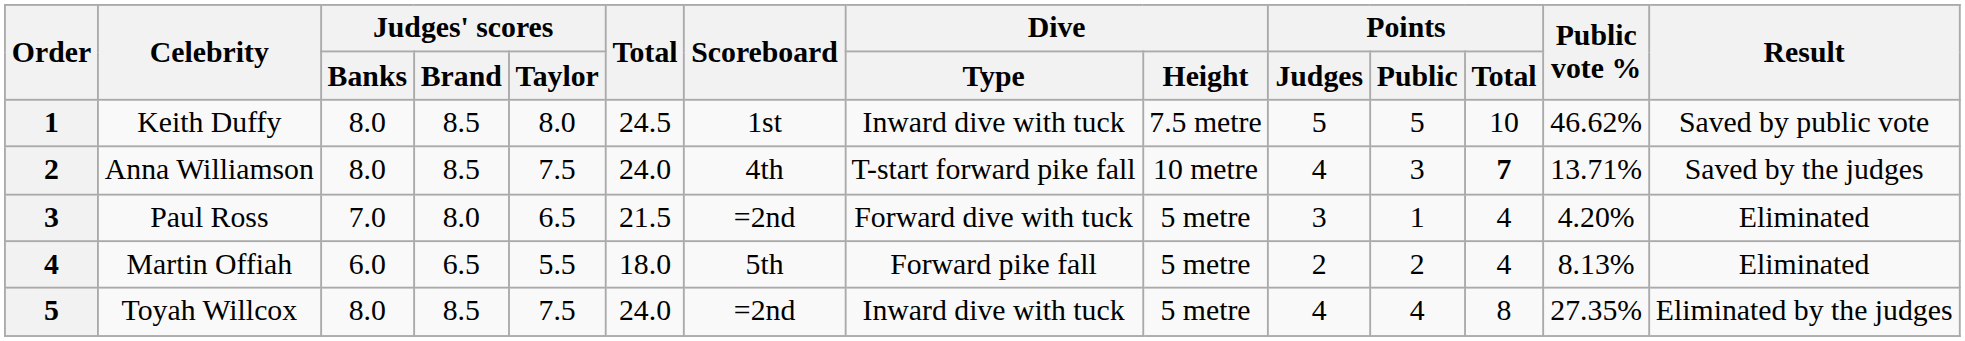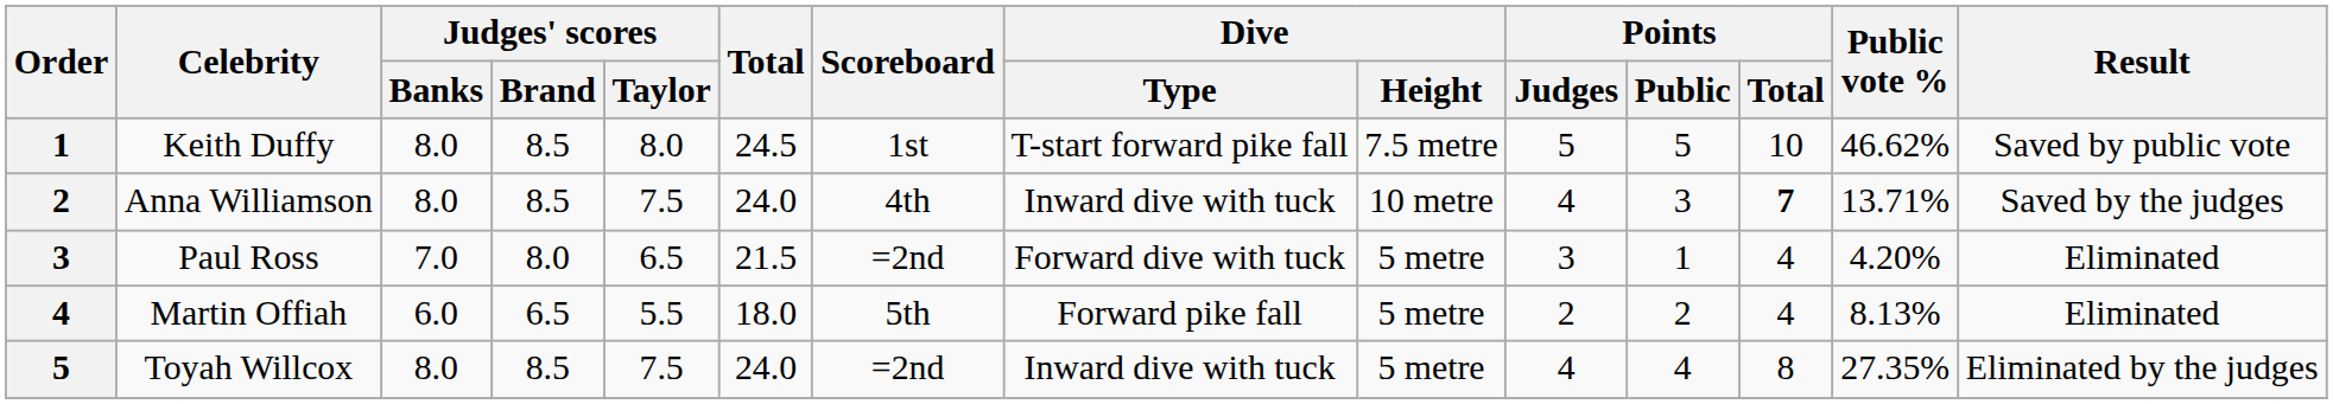Keith Duffy | Dive / Type: Inward dive with tuck -> T-start forward pike fall
Anna Williamson | Dive / Type: T-start forward pike fall -> Inward dive with tuck
